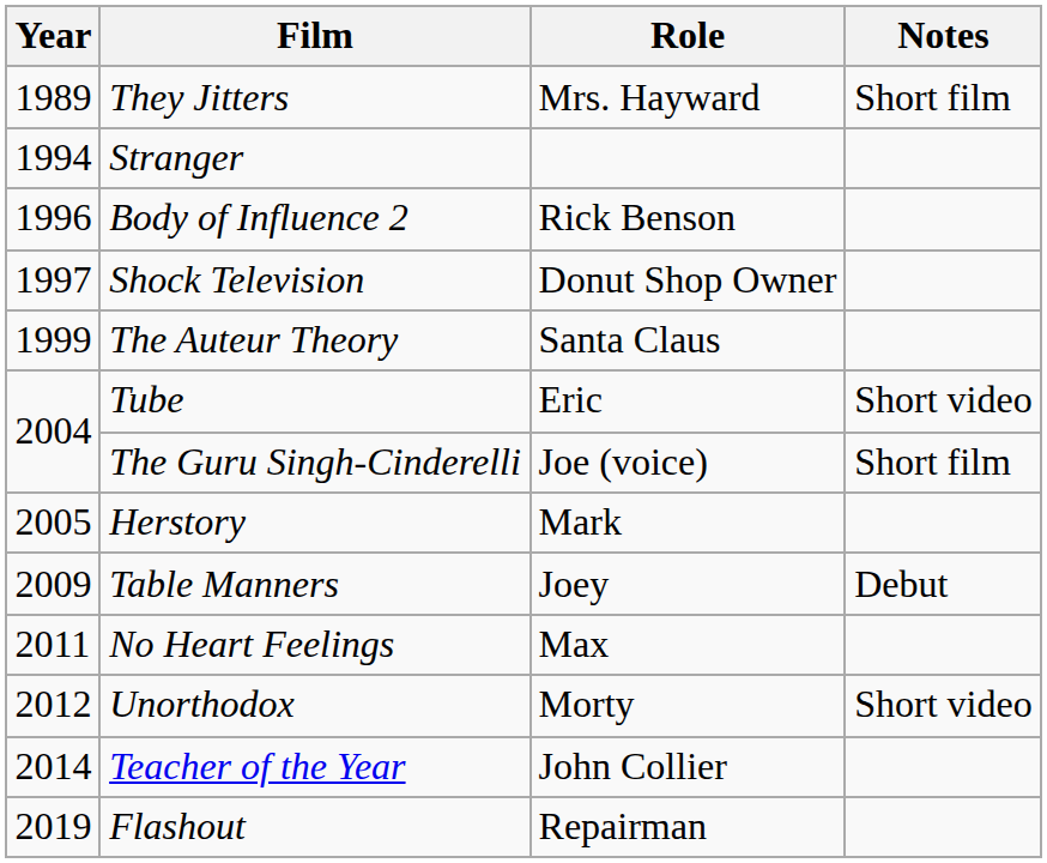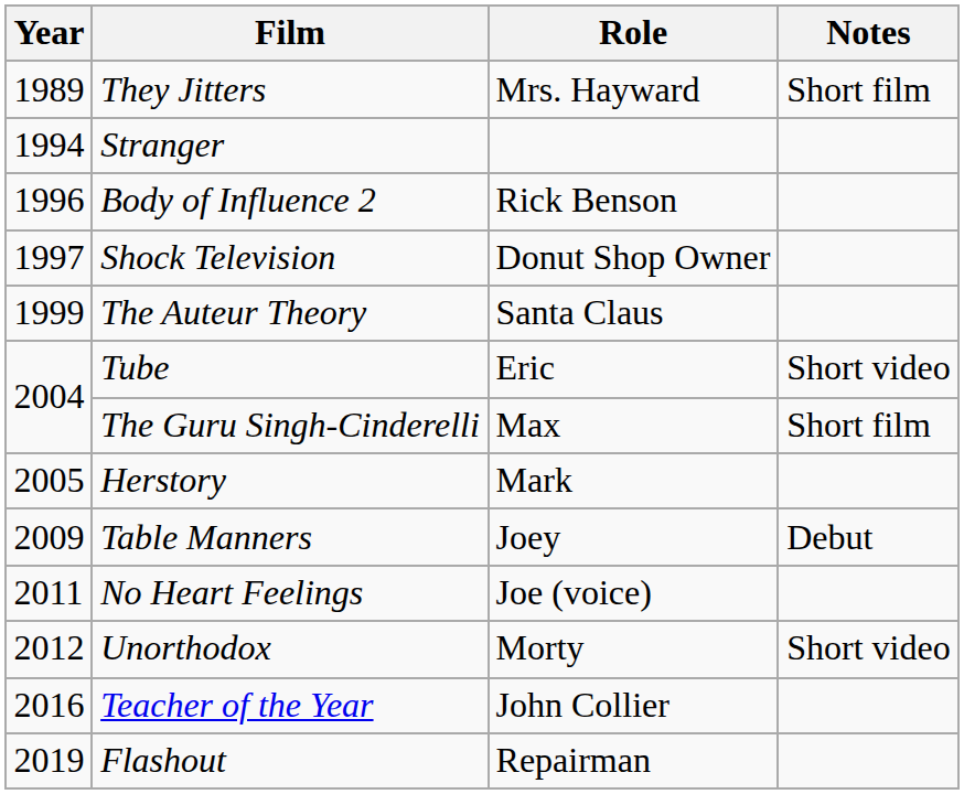The Guru Singh-Cinderelli | Role: Joe (voice) -> Max
No Heart Feelings | Role: Max -> Joe (voice)
Teacher of the Year | Year: 2014 -> 2016
